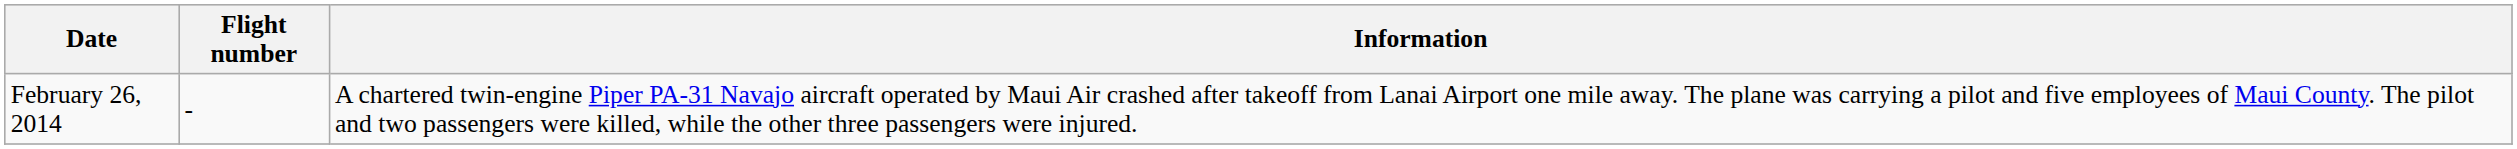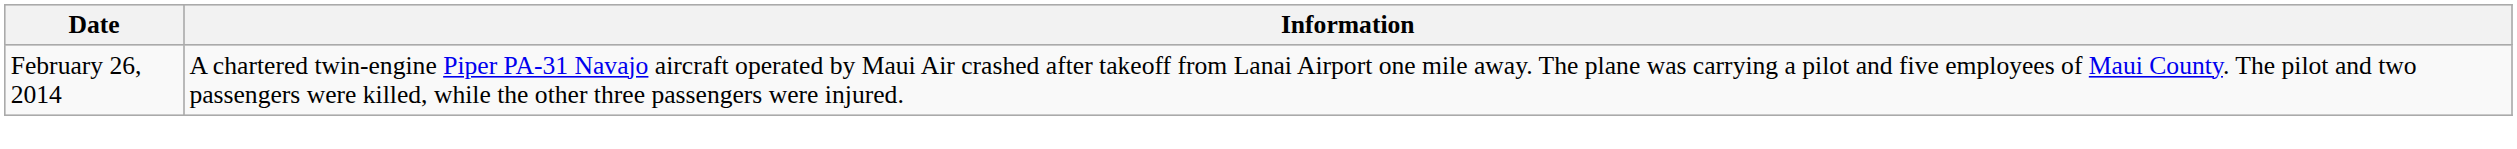- column: Flight number | -
